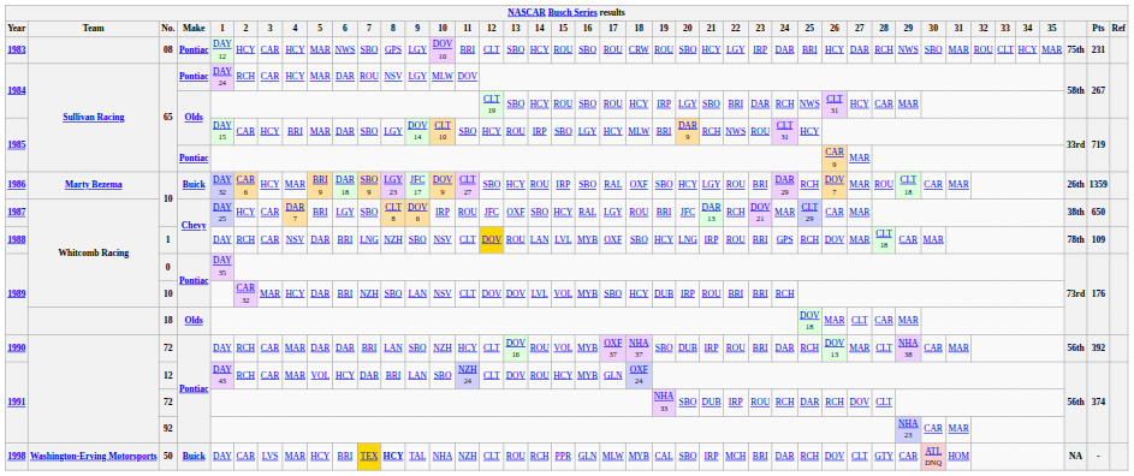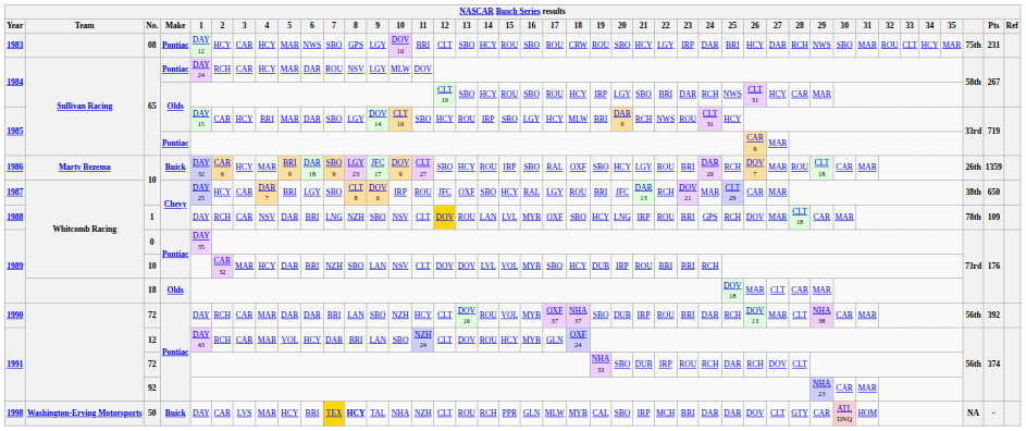1998 | 25: RCH -> DAR
